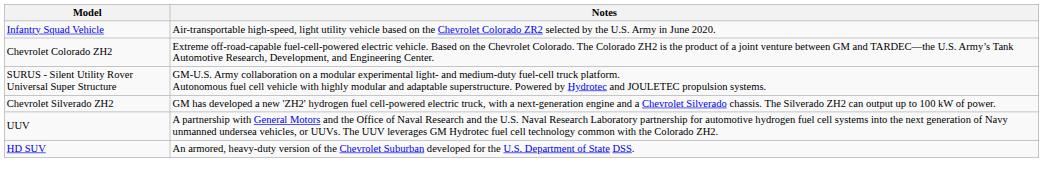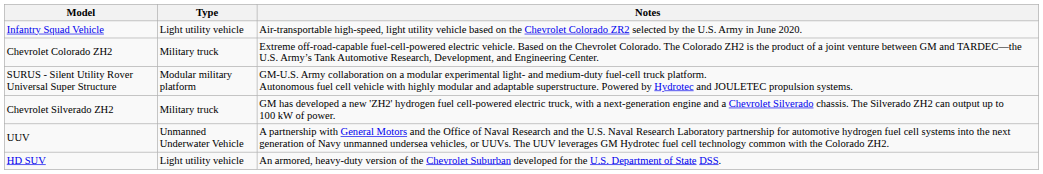+ column: Type | Light utility vehicle | Military truck | Modular military platform | Military truck | Unmanned Underwater Vehicle | Light utility vehicle
